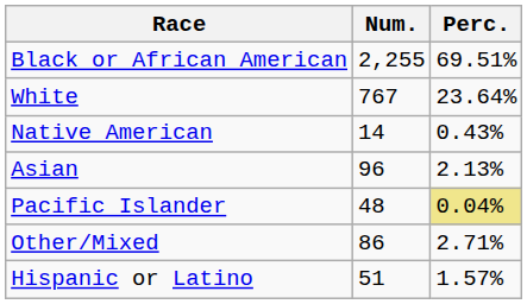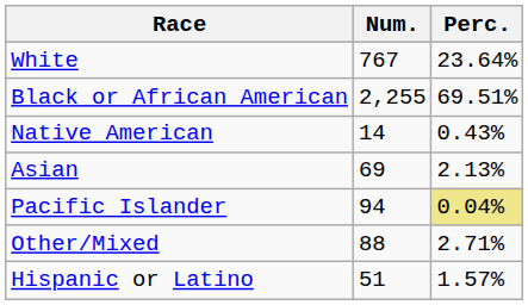rows swapped: White <-> Black or African American
Asian | Num.: 96 -> 69
Pacific Islander | Num.: 48 -> 94
Other/Mixed | Num.: 86 -> 88
